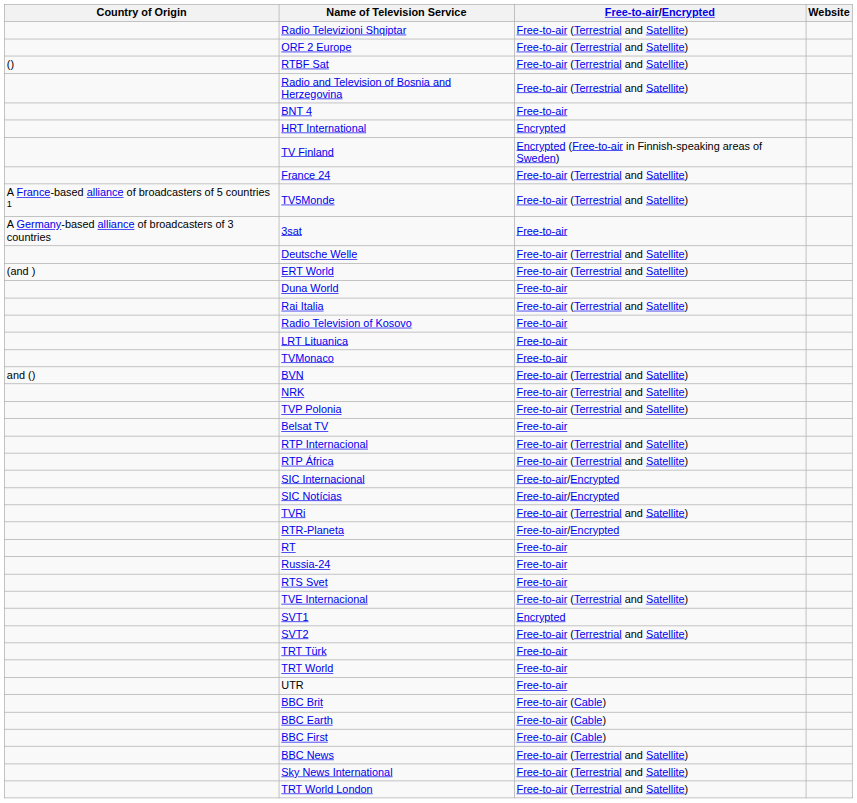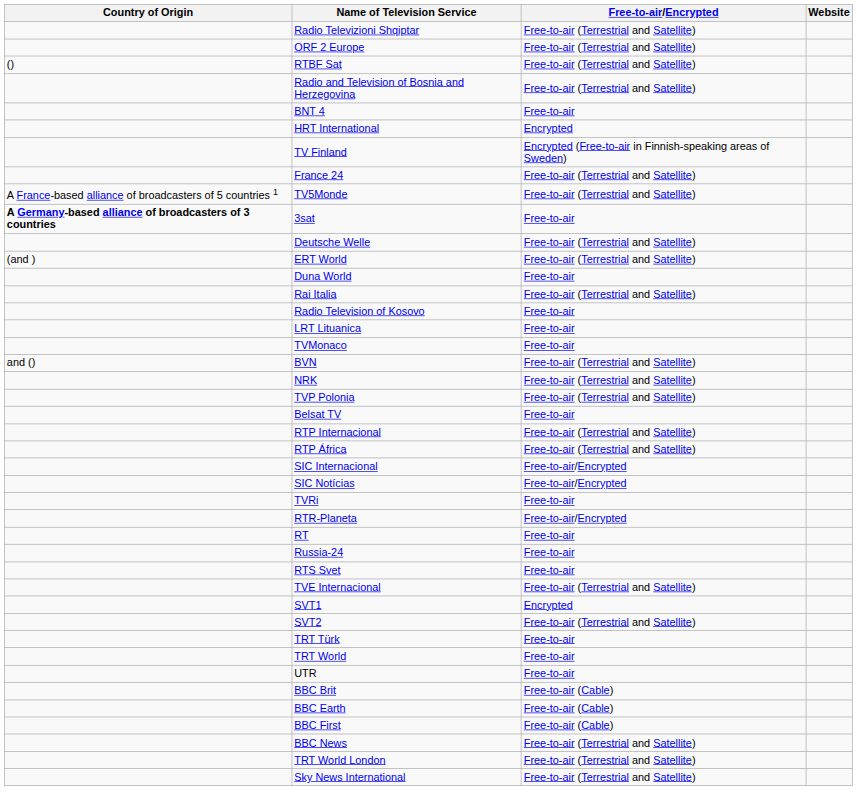3sat | Country of Origin: normal -> bold
TVRi | Free-to-air/Encrypted: Free-to-air (Terrestrial and Satellite) -> Free-to-air
rows swapped: Sky News International <-> TRT World London
